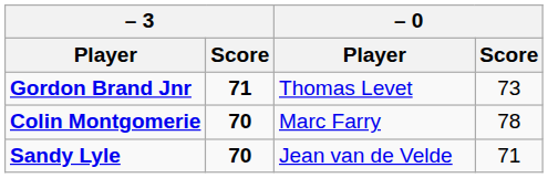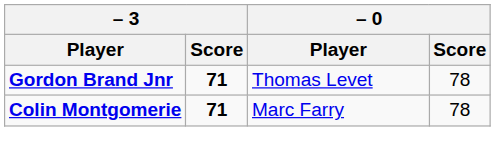Gordon Brand Jnr | – 0 / Score: 73 -> 78
Colin Montgomerie | – 3 / Score: 70 -> 71
- row: Sandy Lyle | 70 | Jean van de Velde | 71
